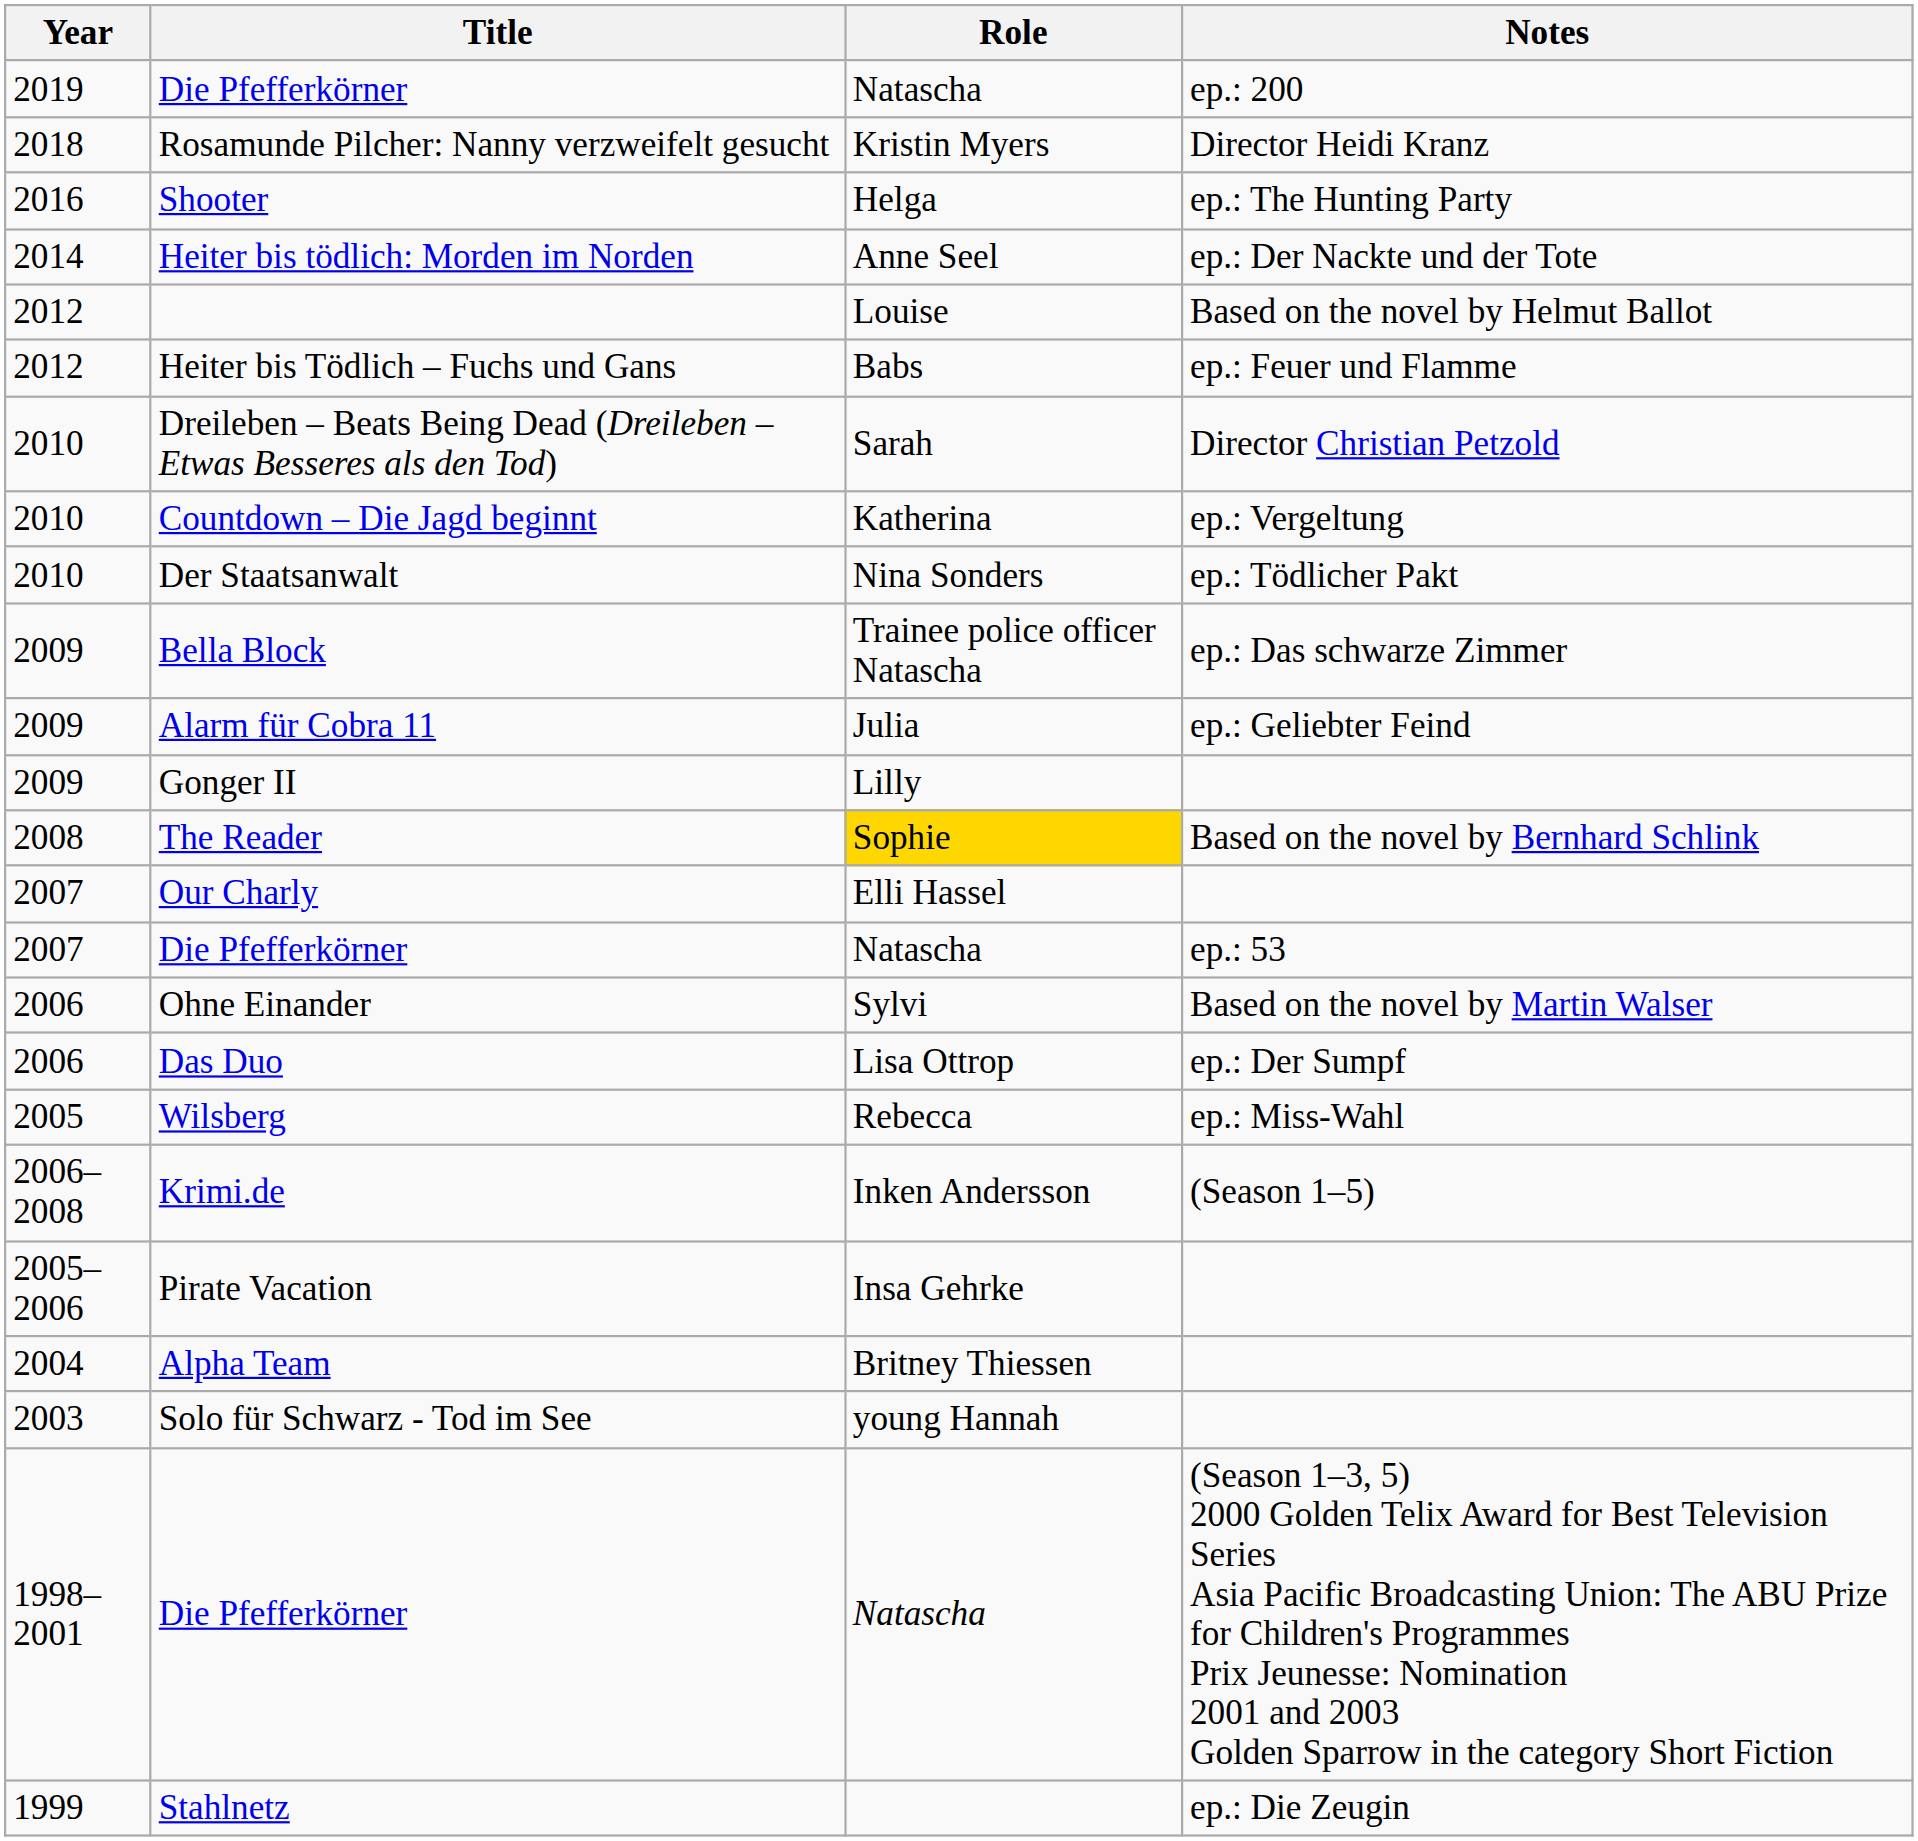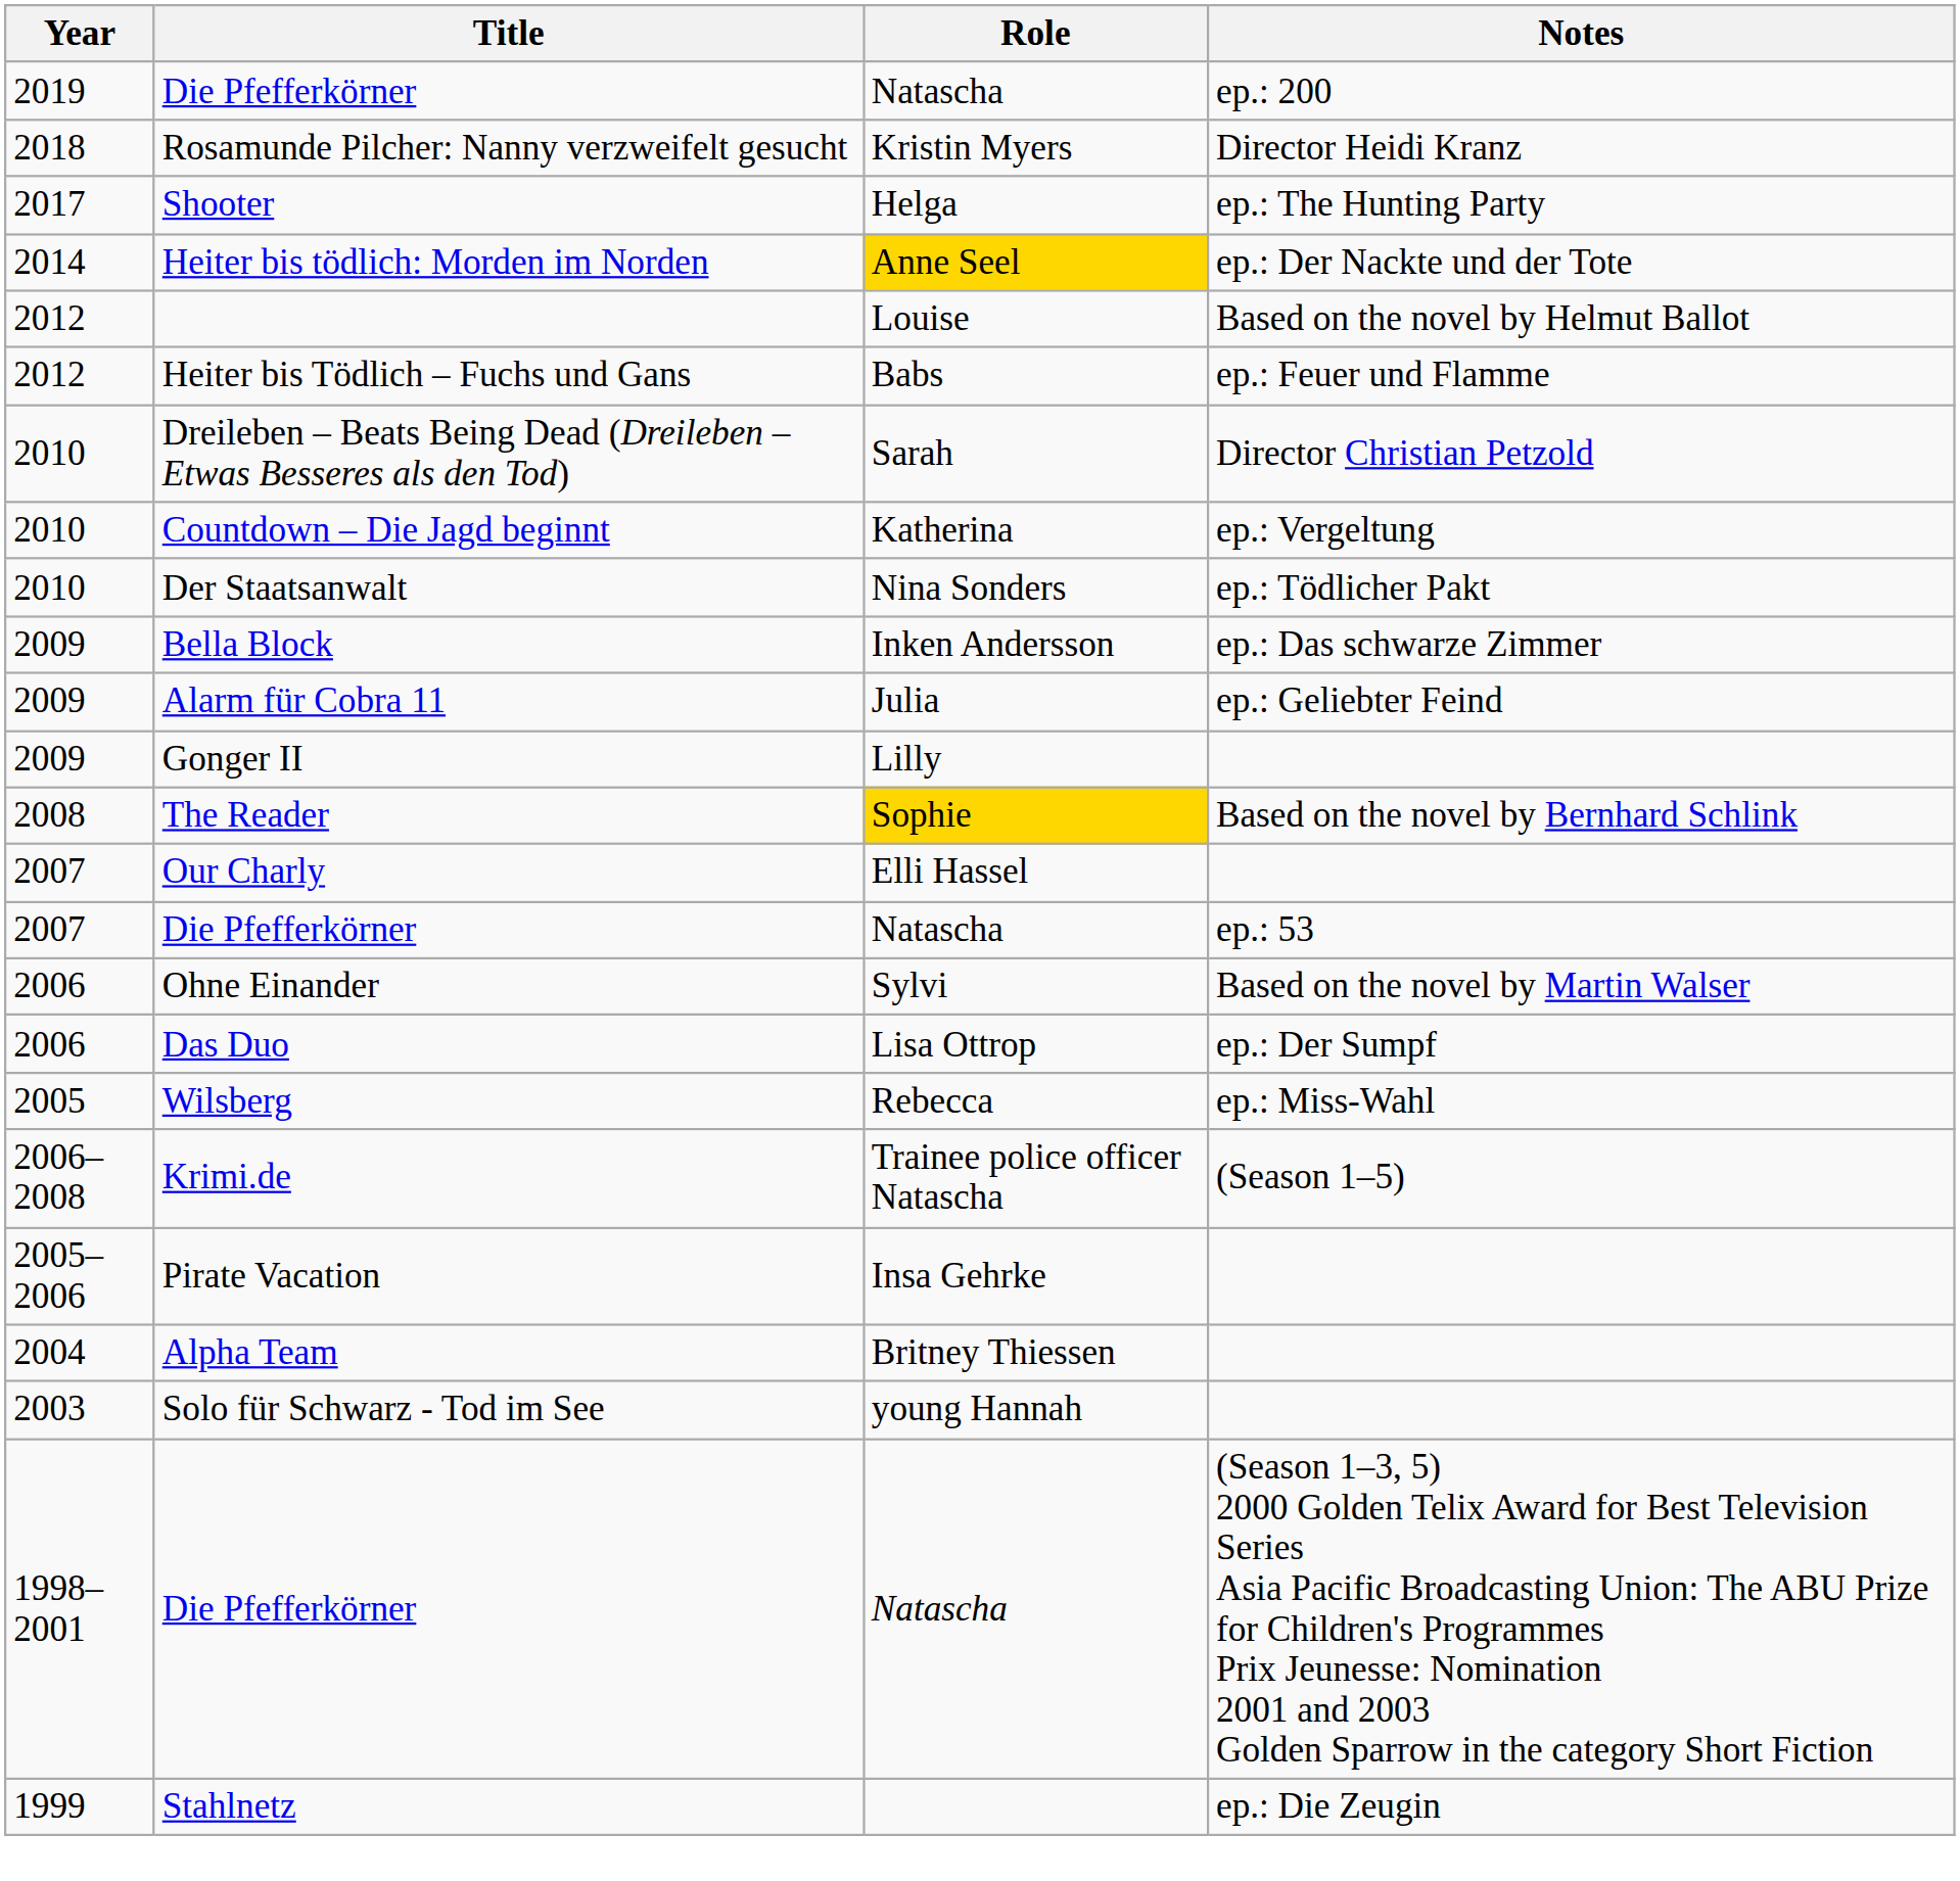Shooter | Year: 2016 -> 2017
Heiter bis tödlich: Morden im Norden | Role: no background -> gold background
Bella Block | Role: Trainee police officer Natascha -> Inken Andersson
Krimi.de | Role: Inken Andersson -> Trainee police officer Natascha
